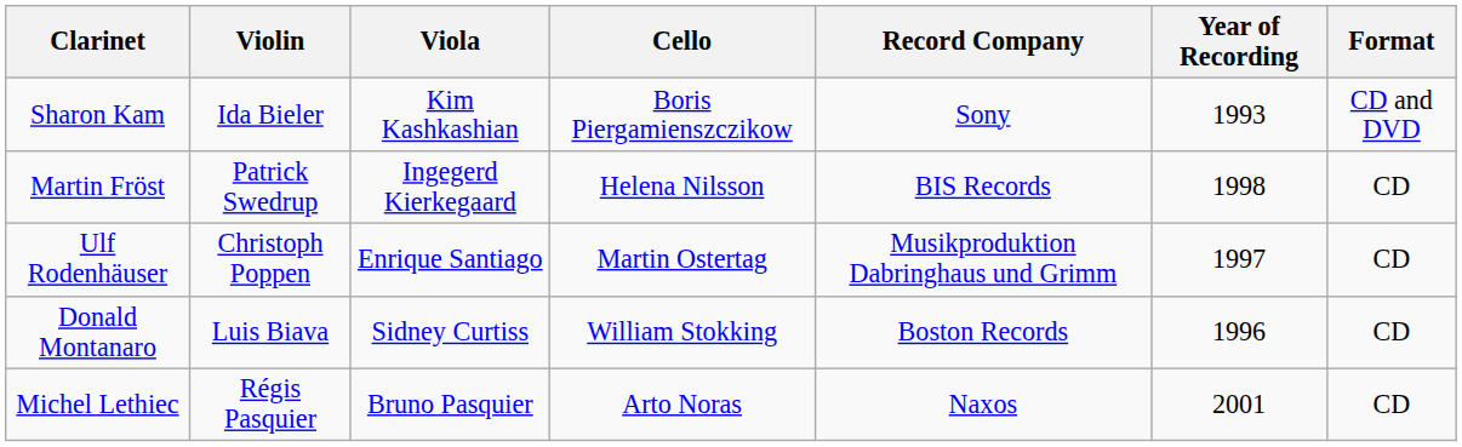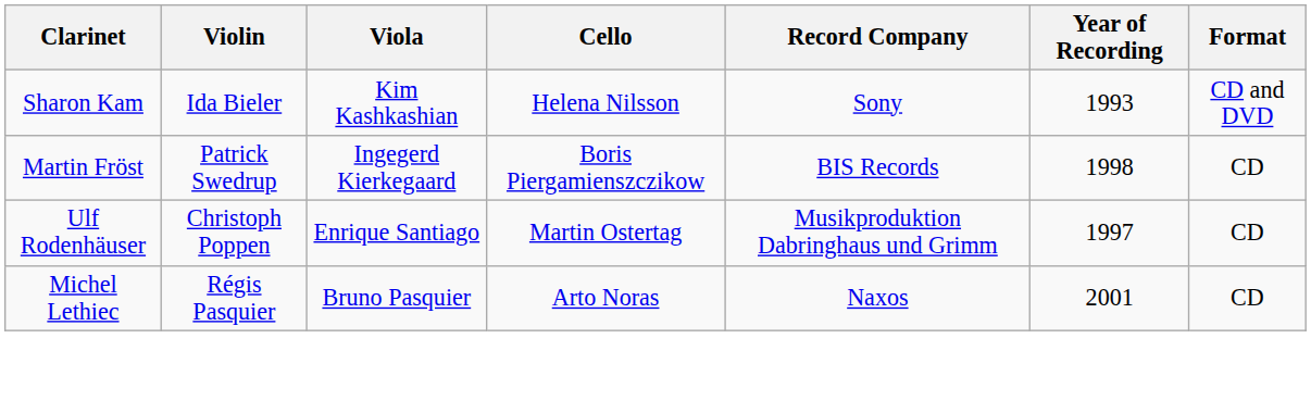Sharon Kam | Cello: Boris Piergamienszczikow -> Helena Nilsson
Martin Fröst | Cello: Helena Nilsson -> Boris Piergamienszczikow
- row: Donald Montanaro | Luis Biava | Sidney Curtiss | William Stokking | Boston Records | 1996 | CD
